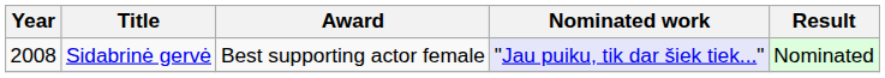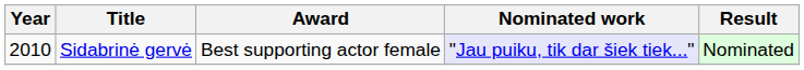Sidabrinė gervė | Year: 2008 -> 2010
